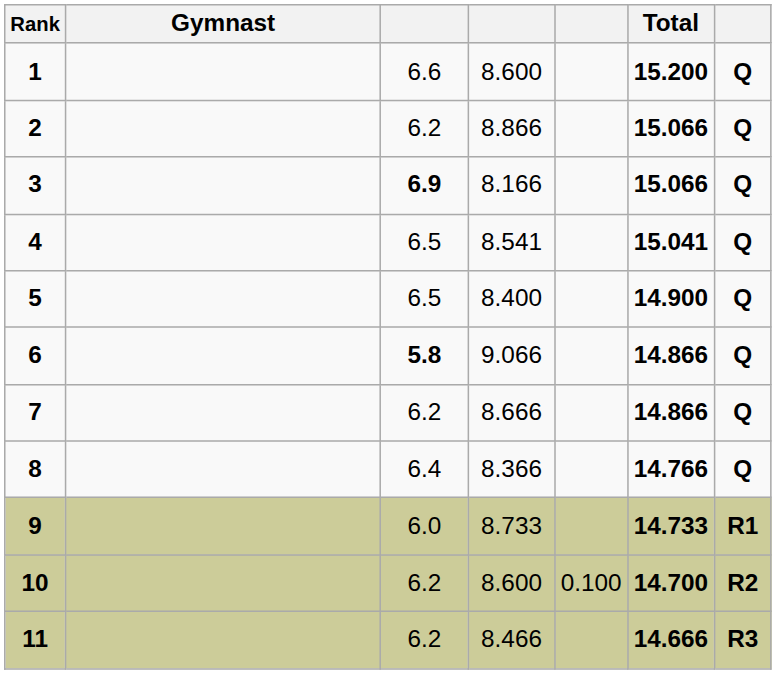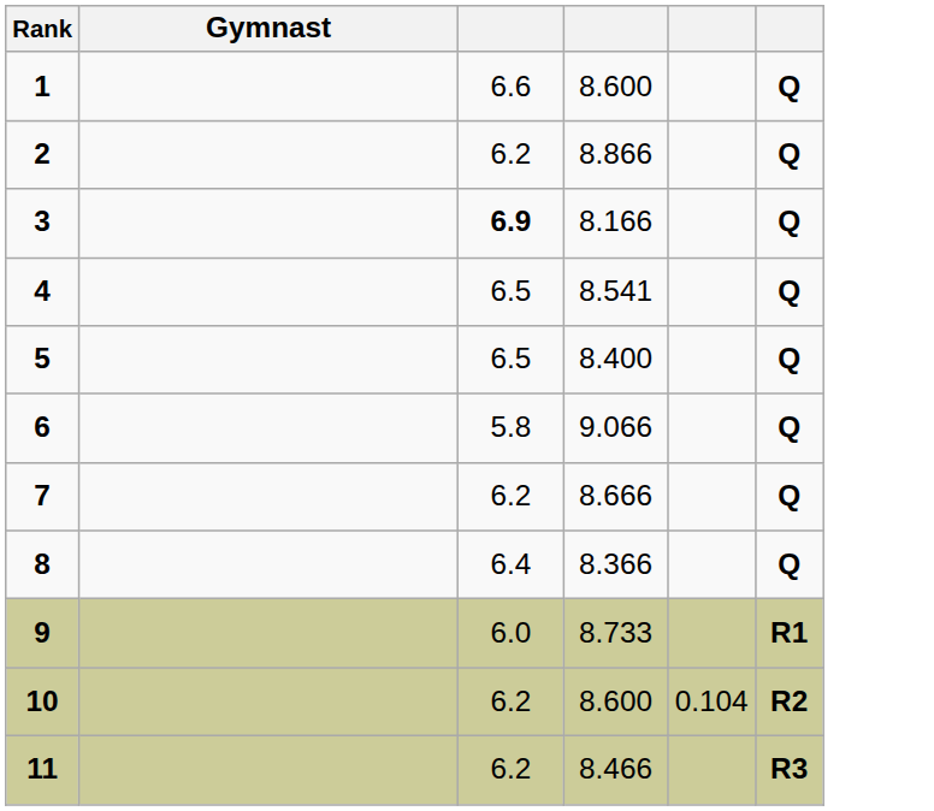- column: Total | 15.200 | 15.066 | 15.066 | 15.041 | 14.900 | 14.866 | 14.866 | 14.766 | 14.733 | 14.700 | 14.666
6 | column 3: bold -> normal
10 | column 5: 0.100 -> 0.104
